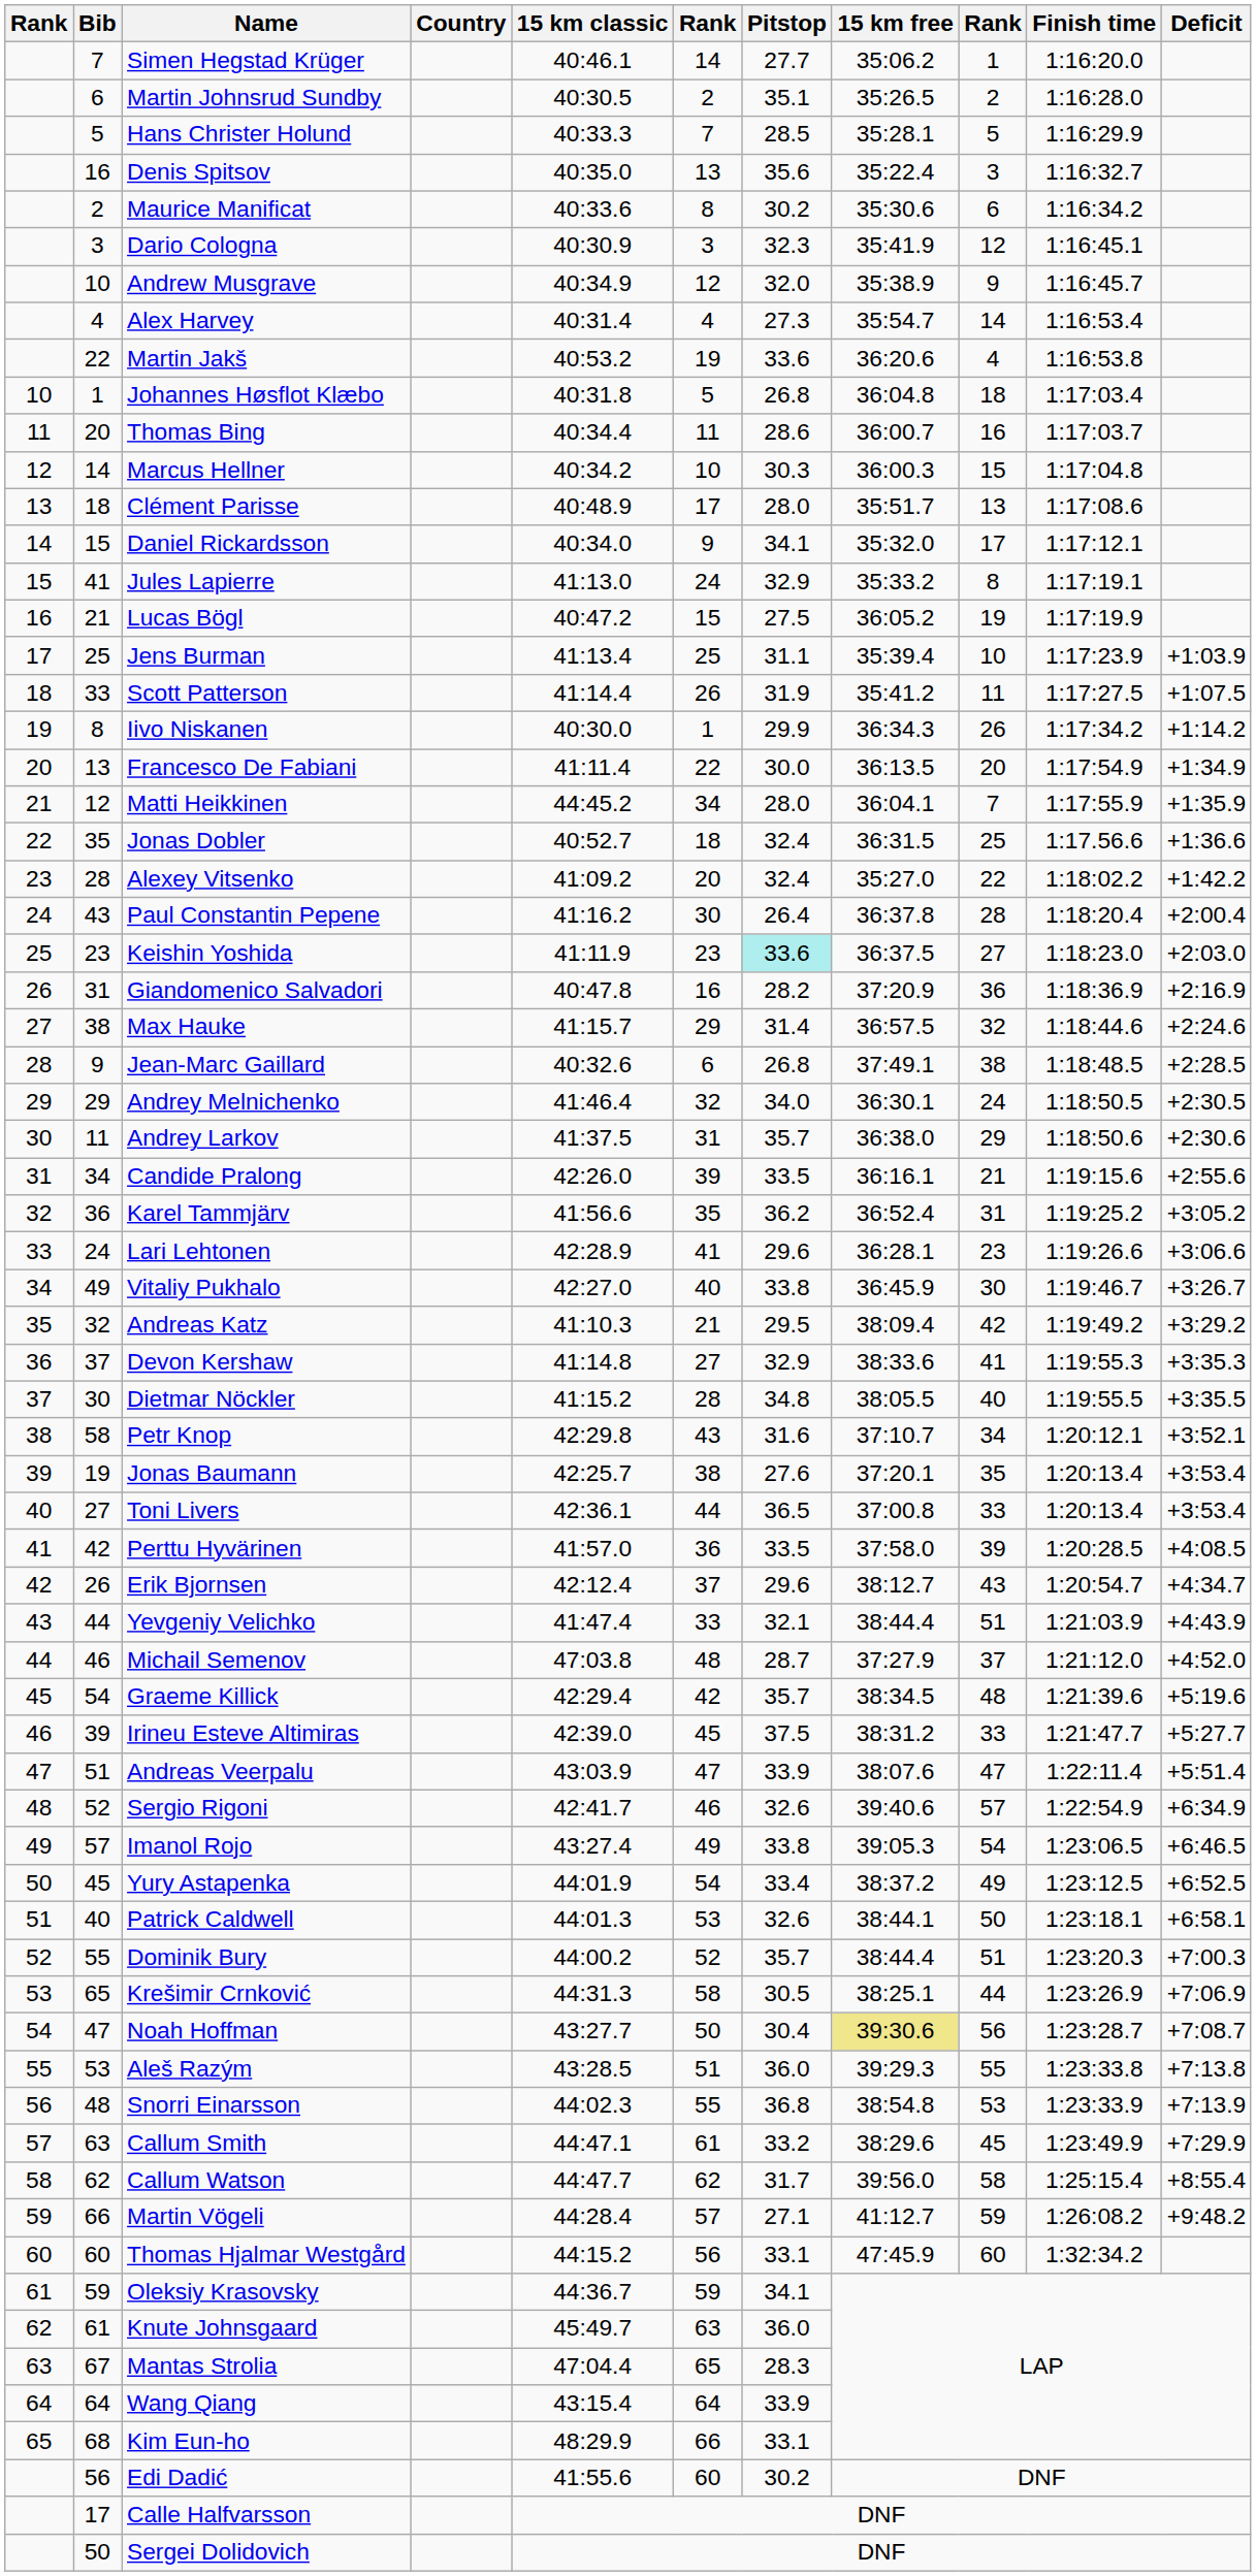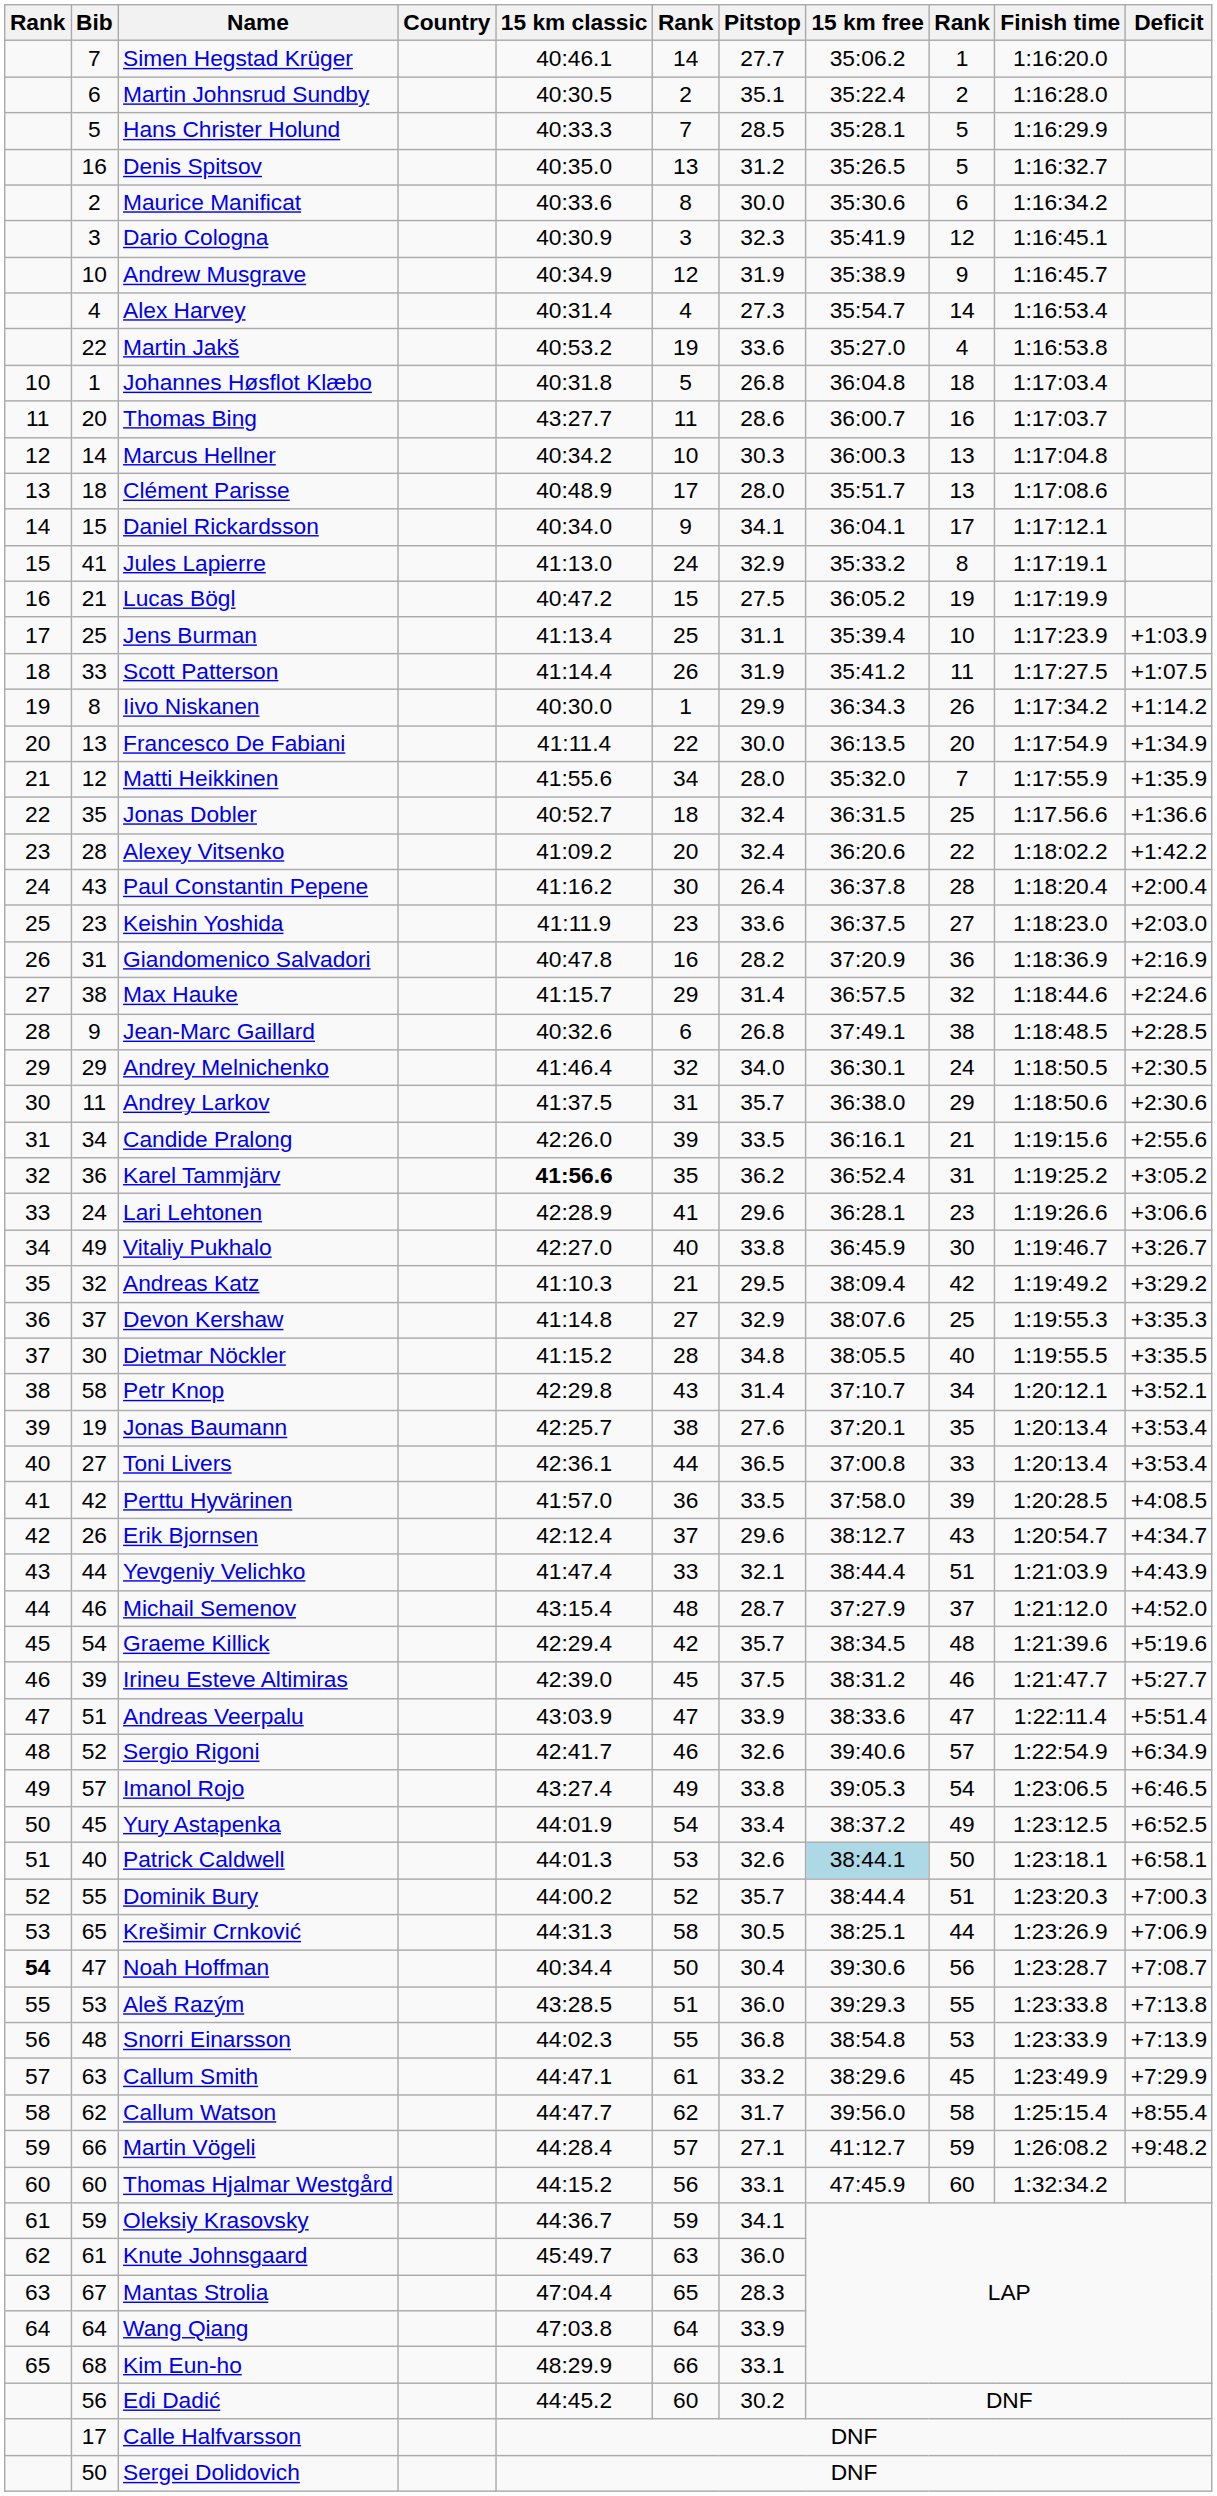Martin Johnsrud Sundby | 15 km free: 35:26.5 -> 35:22.4
Denis Spitsov | Pitstop: 35.6 -> 31.2
Denis Spitsov | 15 km free: 35:22.4 -> 35:26.5
Denis Spitsov | column 9: 3 -> 5
Maurice Manificat | Pitstop: 30.2 -> 30.0
Andrew Musgrave | Pitstop: 32.0 -> 31.9
Martin Jakš | 15 km free: 36:20.6 -> 35:27.0
Thomas Bing | 15 km classic: 40:34.4 -> 43:27.7
Marcus Hellner | column 9: 15 -> 13
Daniel Rickardsson | 15 km free: 35:32.0 -> 36:04.1
Matti Heikkinen | 15 km classic: 44:45.2 -> 41:55.6
Matti Heikkinen | 15 km free: 36:04.1 -> 35:32.0
Alexey Vitsenko | 15 km free: 35:27.0 -> 36:20.6
Keishin Yoshida | Pitstop: paleturquoise background -> no background
Karel Tammjärv | 15 km classic: normal -> bold
Devon Kershaw | 15 km free: 38:33.6 -> 38:07.6
Devon Kershaw | column 9: 41 -> 25
Petr Knop | Pitstop: 31.6 -> 31.4
Michail Semenov | 15 km classic: 47:03.8 -> 43:15.4
Irineu Esteve Altimiras | column 9: 33 -> 46
Andreas Veerpalu | 15 km free: 38:07.6 -> 38:33.6
Patrick Caldwell | 15 km free: no background -> lightblue background
Noah Hoffman | column 1: normal -> bold
Noah Hoffman | 15 km classic: 43:27.7 -> 40:34.4
Noah Hoffman | 15 km free: khaki background -> no background
Wang Qiang | 15 km classic: 43:15.4 -> 47:03.8
Edi Dadić | 15 km classic: 41:55.6 -> 44:45.2
